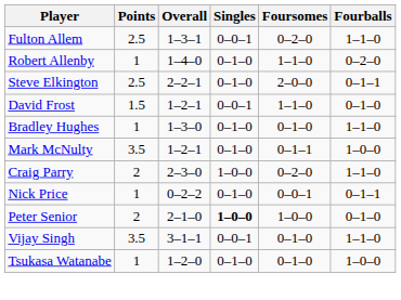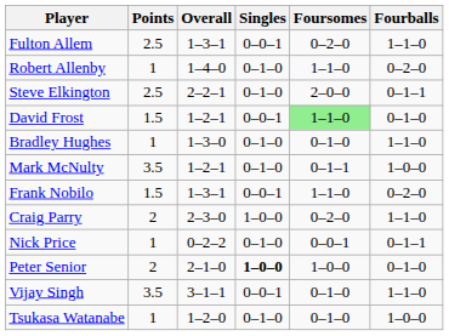David Frost | Foursomes: no background -> lightgreen background
+ row: Frank Nobilo | 1.5 | 1–3–1 | 0–0–1 | 1–1–0 | 0–2–0
